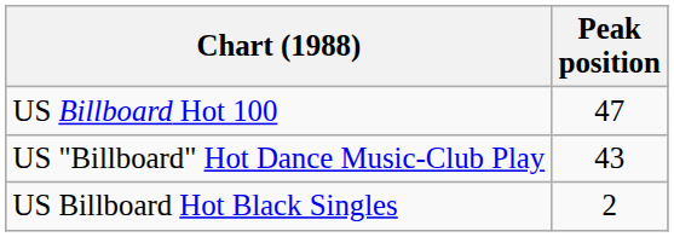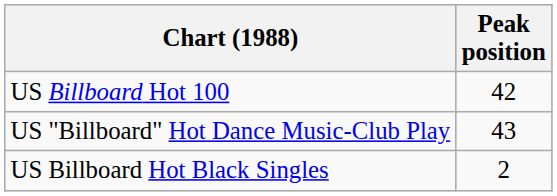US Billboard Hot 100 | Peak position: 47 -> 42
